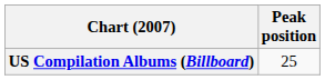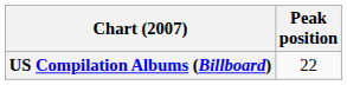US Compilation Albums (Billboard) | Peak position: 25 -> 22
